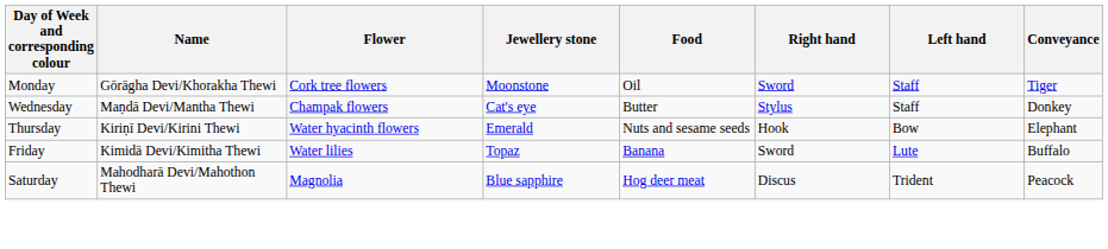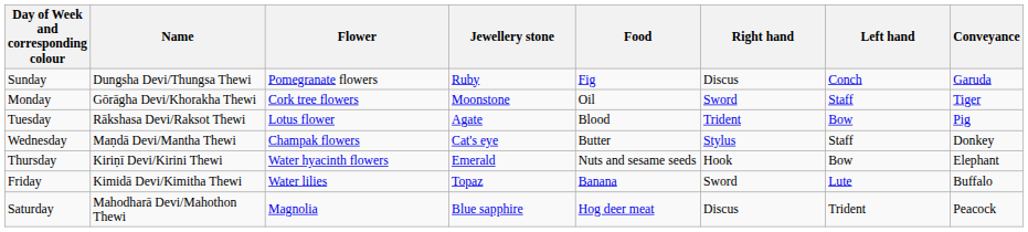+ row: Sunday | Dungsha Devi/Thungsa Thewi | Pomegranate flowers | Ruby | Fig | Discus | Conch | Garuda
+ row: Tuesday | Rākshasa Devi/Raksot Thewi | Lotus flower | Agate | Blood | Trident | Bow | Pig
